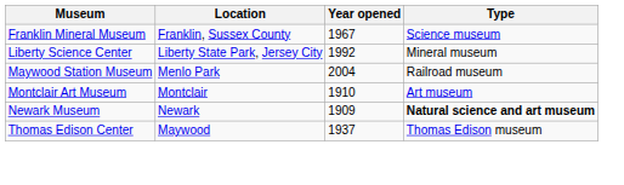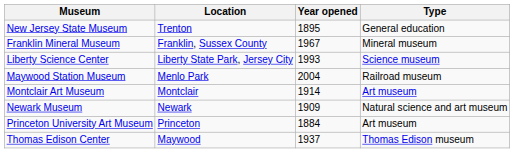+ row: New Jersey State Museum | Trenton | 1895 | General education
Franklin Mineral Museum | Type: Science museum -> Mineral museum
Liberty Science Center | Year opened: 1992 -> 1993
Liberty Science Center | Type: Mineral museum -> Science museum
Montclair Art Museum | Year opened: 1910 -> 1914
Newark Museum | Type: bold -> normal
+ row: Princeton University Art Museum | Princeton | 1884 | Art museum
